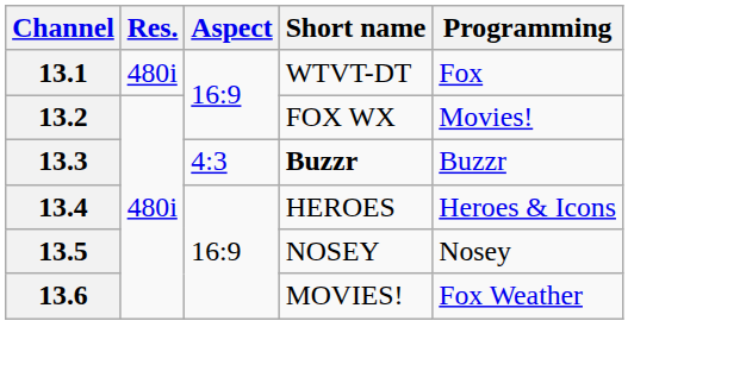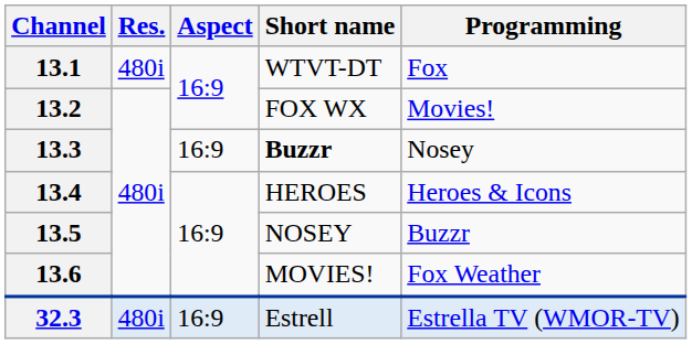13.3 | Aspect: 4:3 -> 16:9
13.3 | Programming: Buzzr -> Nosey
13.5 | Programming: Nosey -> Buzzr
+ row: 32.3 | 480i | 16:9 | Estrell | Estrella TV (WMOR-TV)
